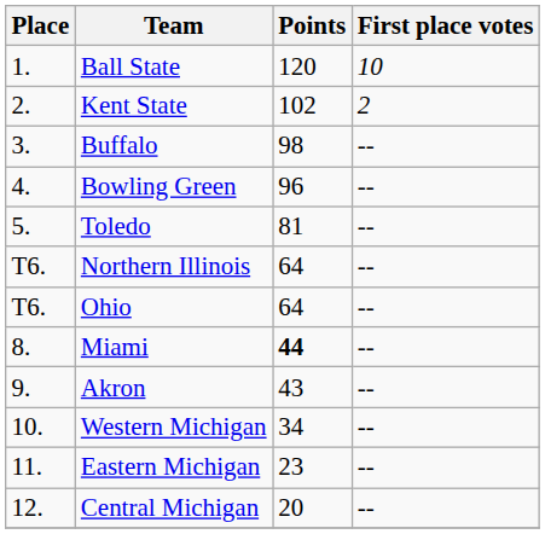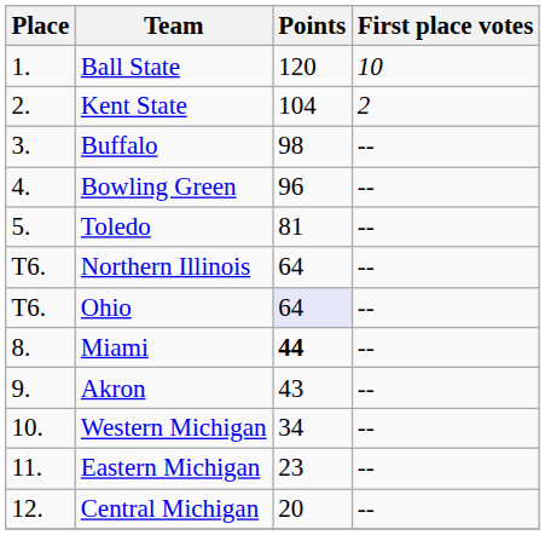Kent State | Points: 102 -> 104
Ohio | Points: no background -> lavender background
